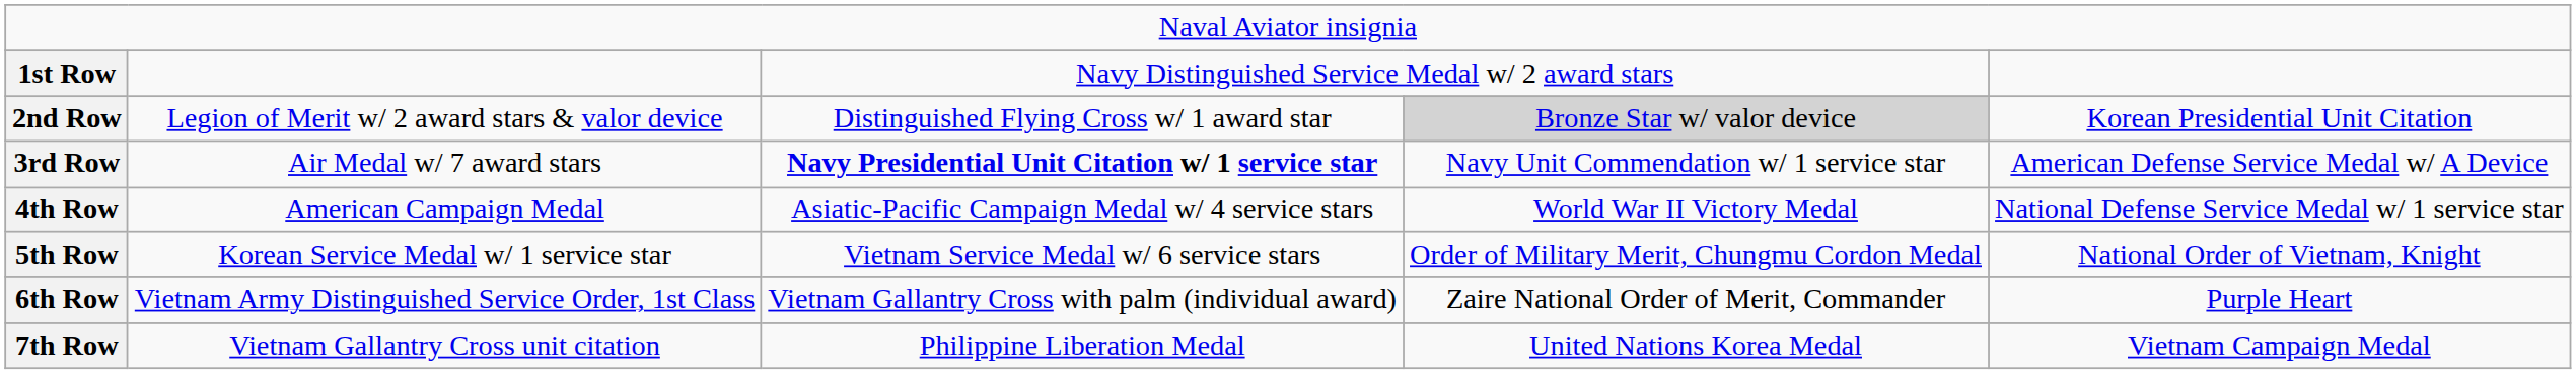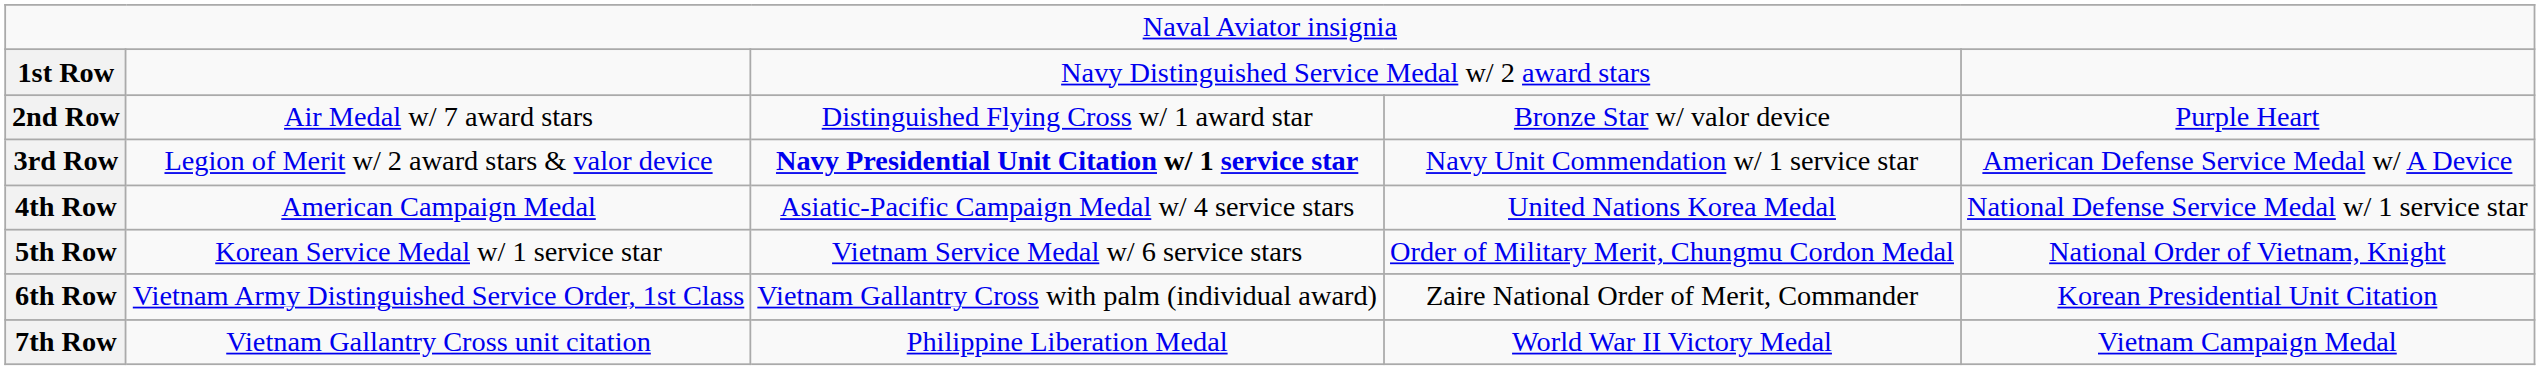2nd Row | column 2: Legion of Merit w/ 2 award stars & valor device -> Air Medal w/ 7 award stars
2nd Row | column 4: lightgrey background -> no background
2nd Row | column 5: Korean Presidential Unit Citation -> Purple Heart
3rd Row | column 2: Air Medal w/ 7 award stars -> Legion of Merit w/ 2 award stars & valor device
4th Row | column 4: World War II Victory Medal -> United Nations Korea Medal
6th Row | column 5: Purple Heart -> Korean Presidential Unit Citation
7th Row | column 4: United Nations Korea Medal -> World War II Victory Medal
